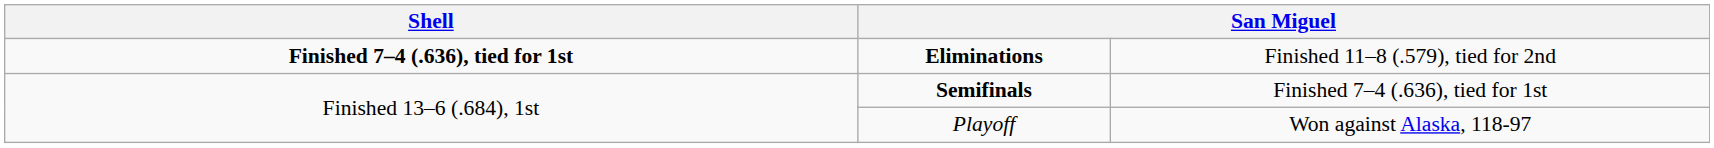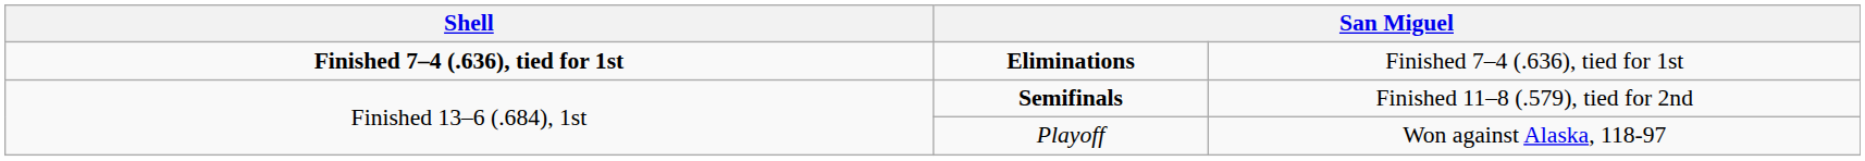Eliminations | column 4: Finished 11–8 (.579), tied for 2nd -> Finished 7–4 (.636), tied for 1st
Semifinals | column 4: Finished 7–4 (.636), tied for 1st -> Finished 11–8 (.579), tied for 2nd
